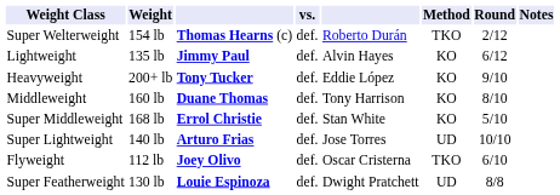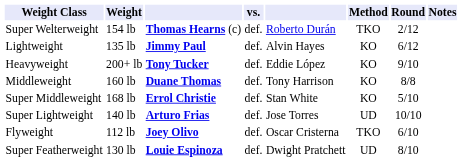Middleweight | Round: 8/10 -> 8/8
Super Featherweight | Round: 8/8 -> 8/10
